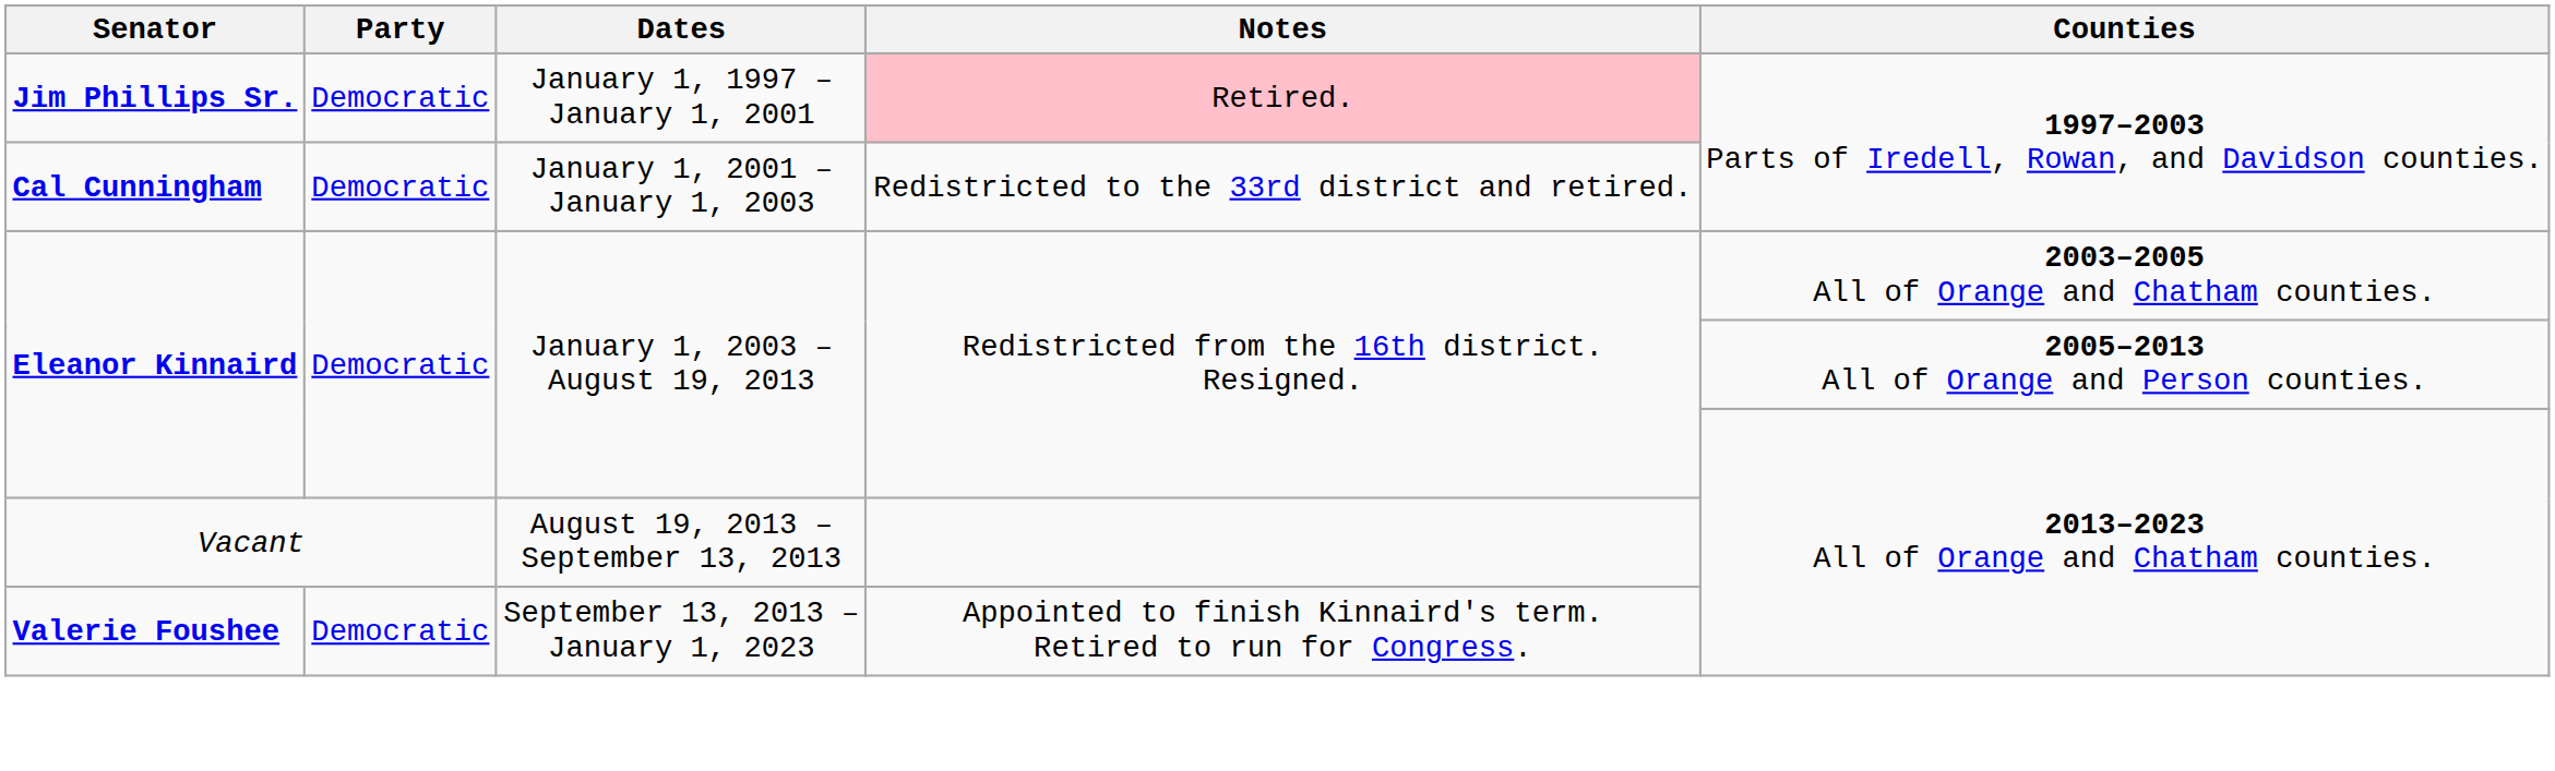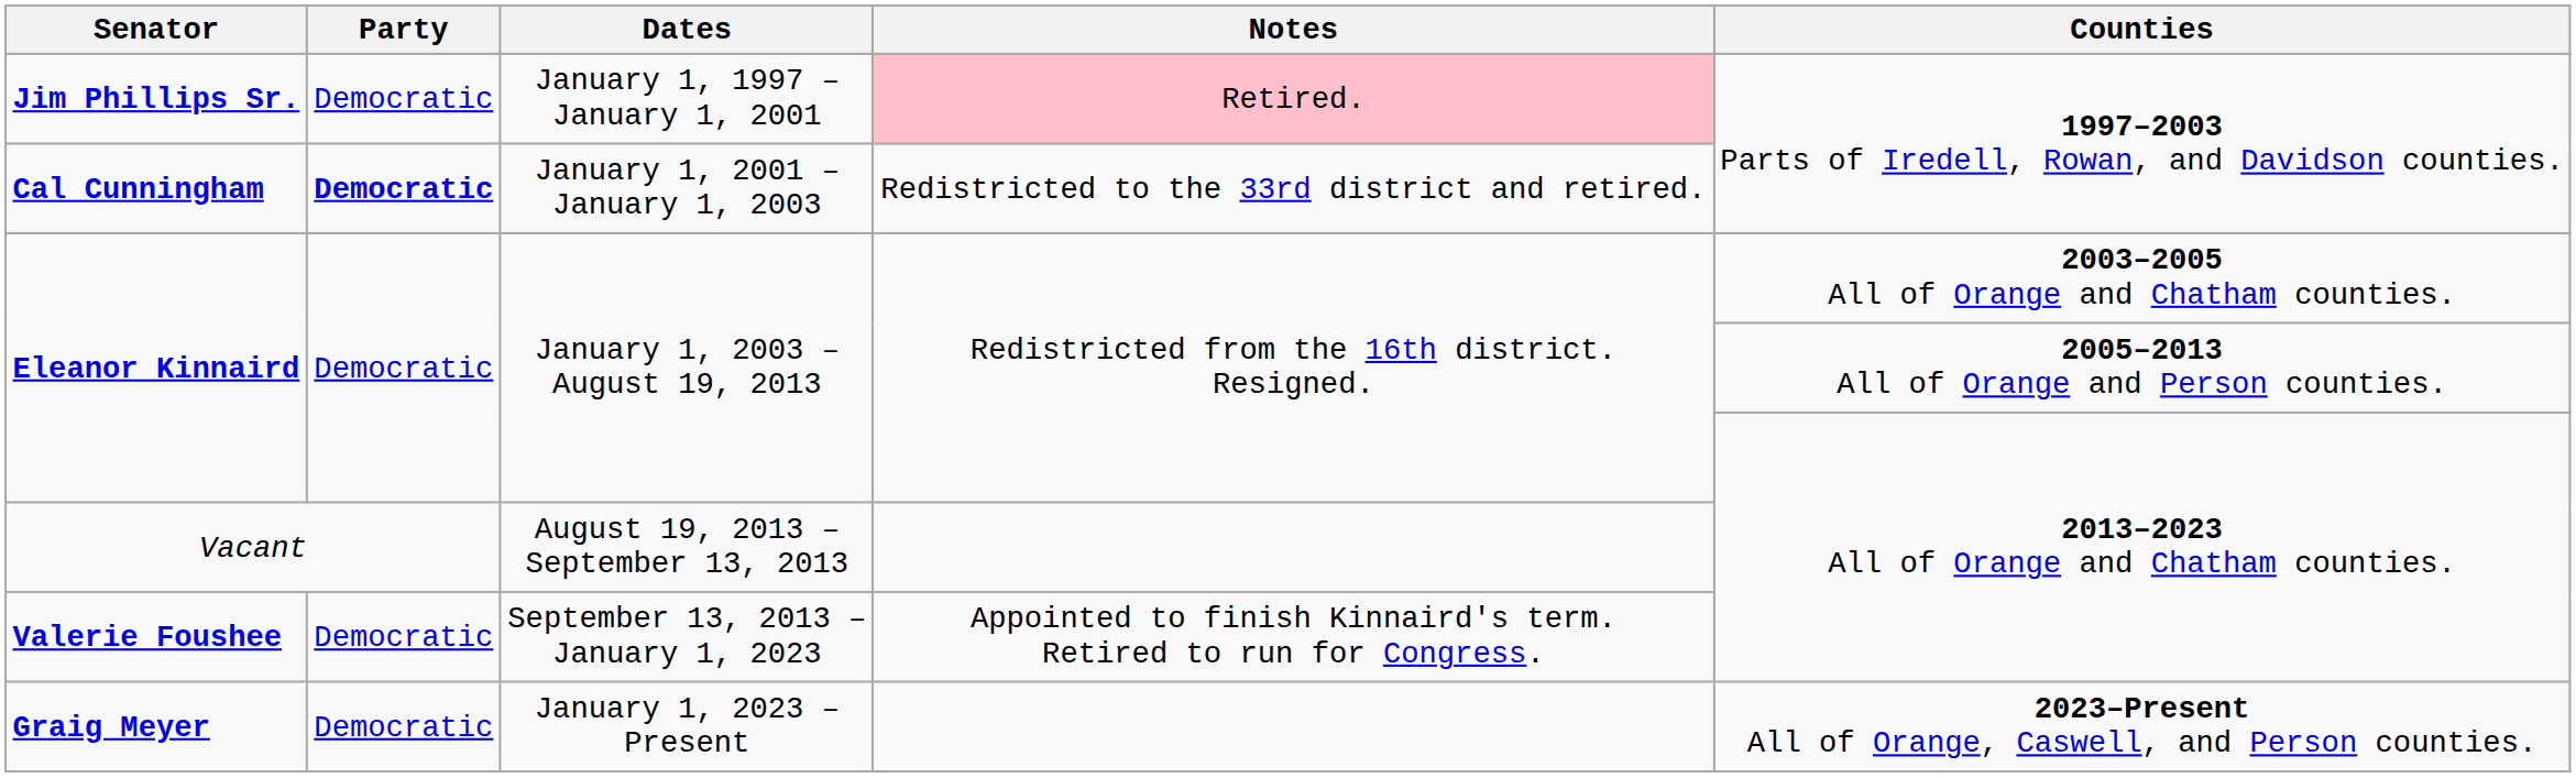Cal Cunningham | Party: normal -> bold
+ row: Graig Meyer | Democratic | January 1, 2023 – Present | 2023–Present All of Orange, Caswell, and Person counties.
